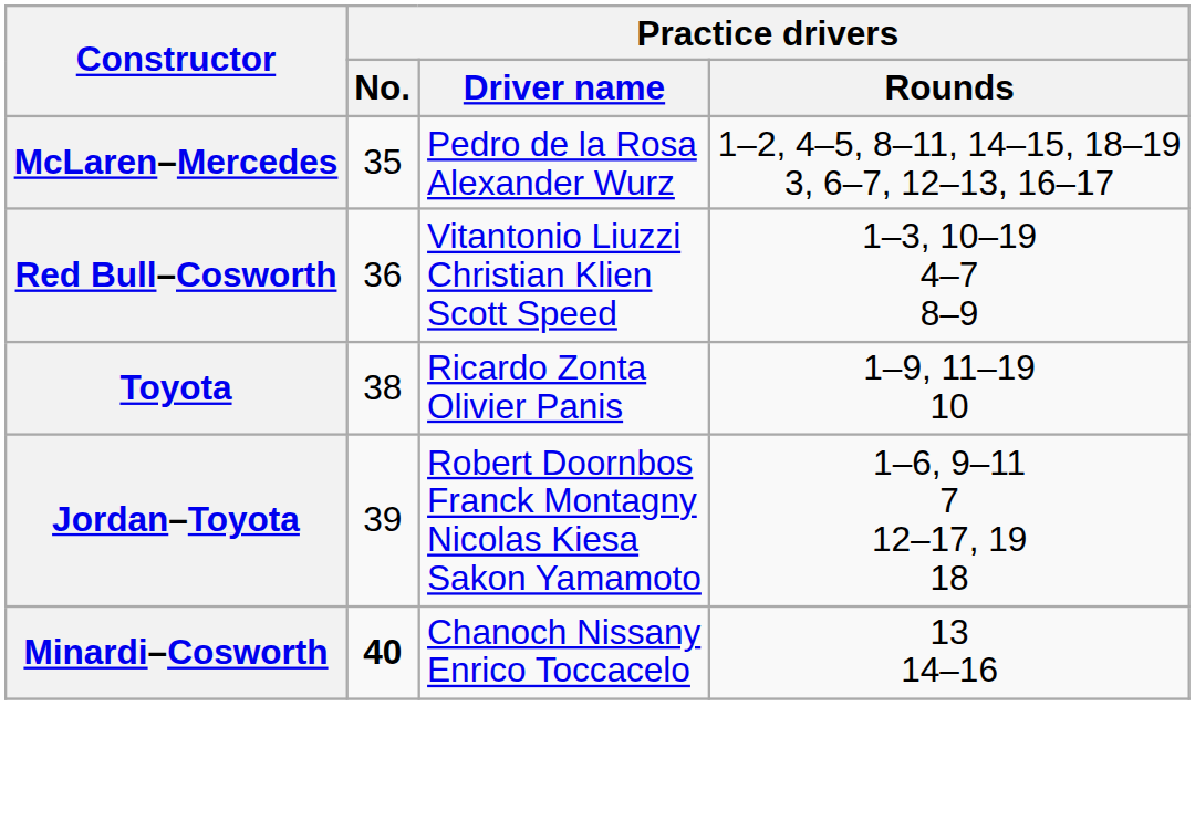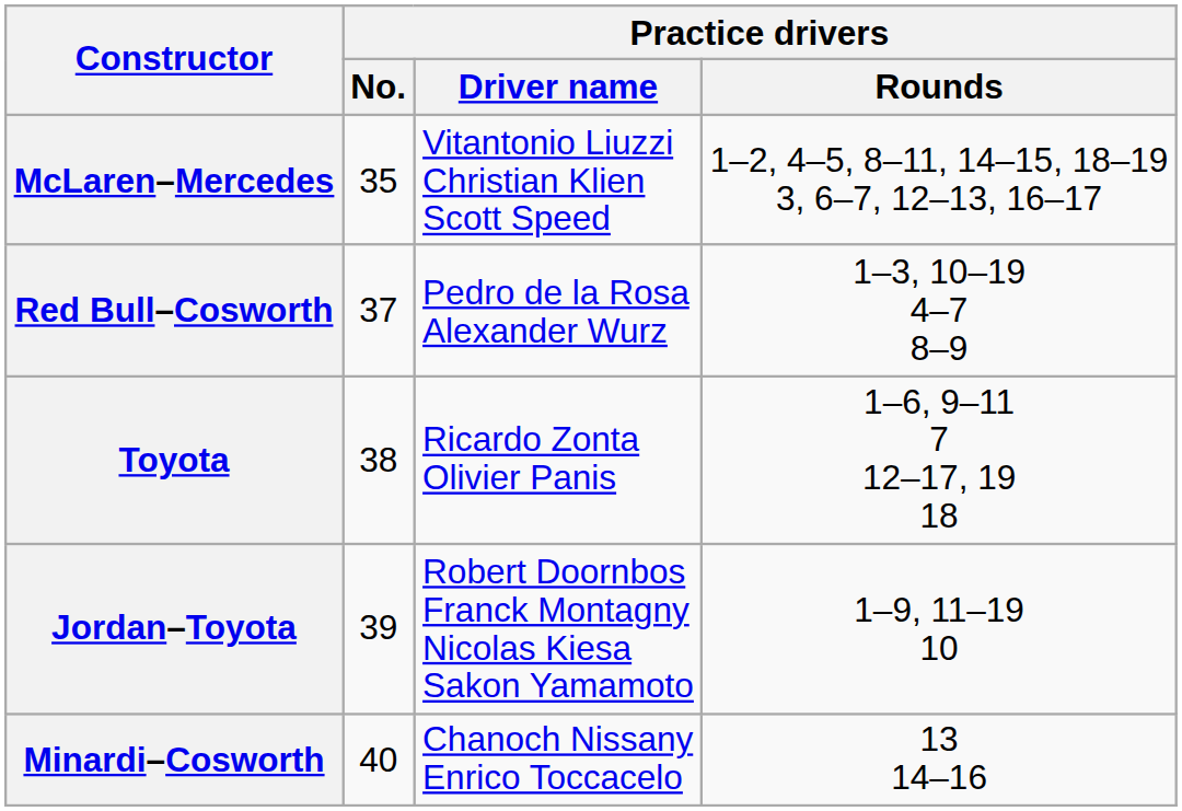McLaren–Mercedes | Practice drivers / Driver name: Pedro de la Rosa Alexander Wurz -> Vitantonio Liuzzi Christian Klien Scott Speed
Red Bull–Cosworth | Practice drivers / No.: 36 -> 37
Red Bull–Cosworth | Practice drivers / Driver name: Vitantonio Liuzzi Christian Klien Scott Speed -> Pedro de la Rosa Alexander Wurz
Toyota | Practice drivers / Rounds: 1–9, 11–19 10 -> 1–6, 9–11 7 12–17, 19 18
Jordan–Toyota | Practice drivers / Rounds: 1–6, 9–11 7 12–17, 19 18 -> 1–9, 11–19 10
Minardi–Cosworth | Practice drivers / No.: bold -> normal
